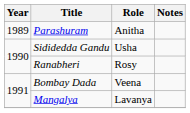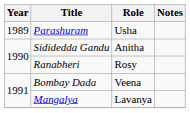Parashuram | Role: Anitha -> Usha
Sididedda Gandu | Role: Usha -> Anitha
